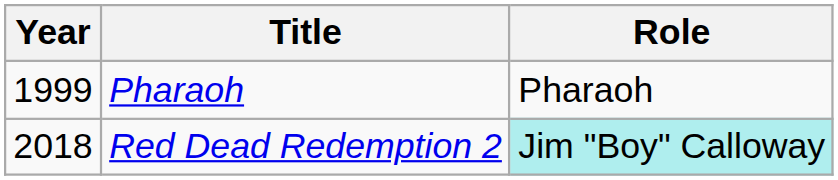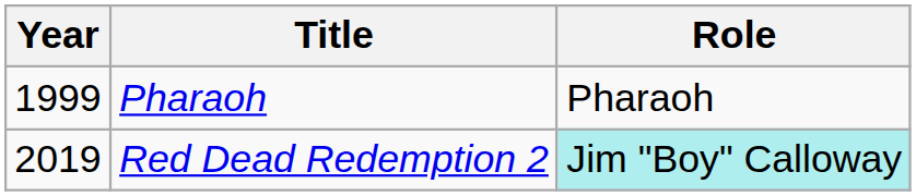Red Dead Redemption 2 | Year: 2018 -> 2019
